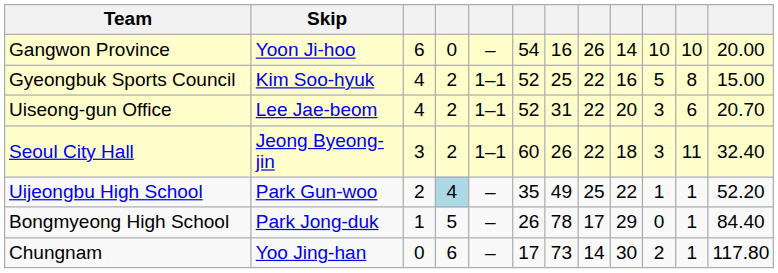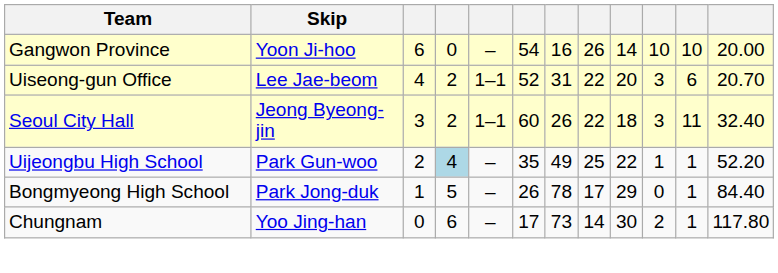- row: Gyeongbuk Sports Council | Kim Soo-hyuk | 4 | 2 | 1–1 | 52 | 25 | 22 | 16 | 5 | 8 | 15.00
